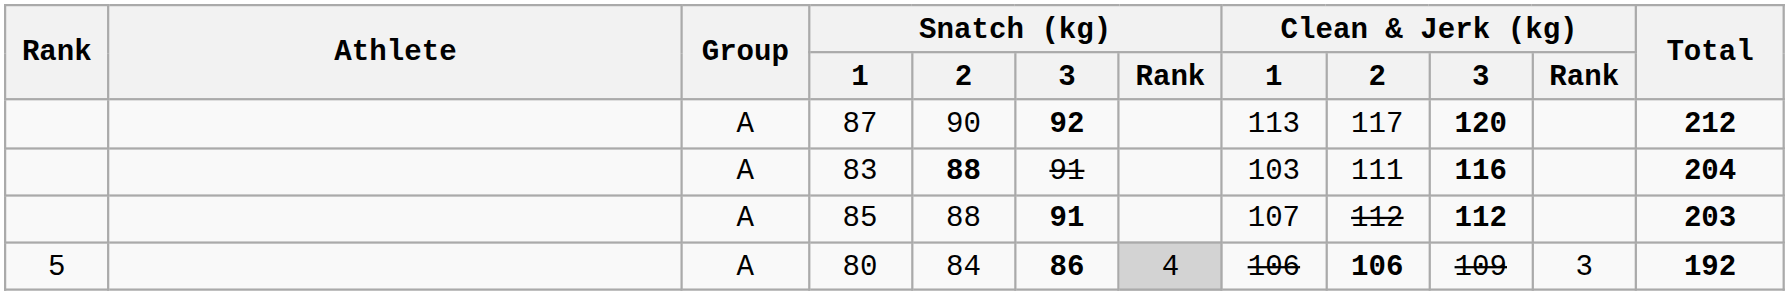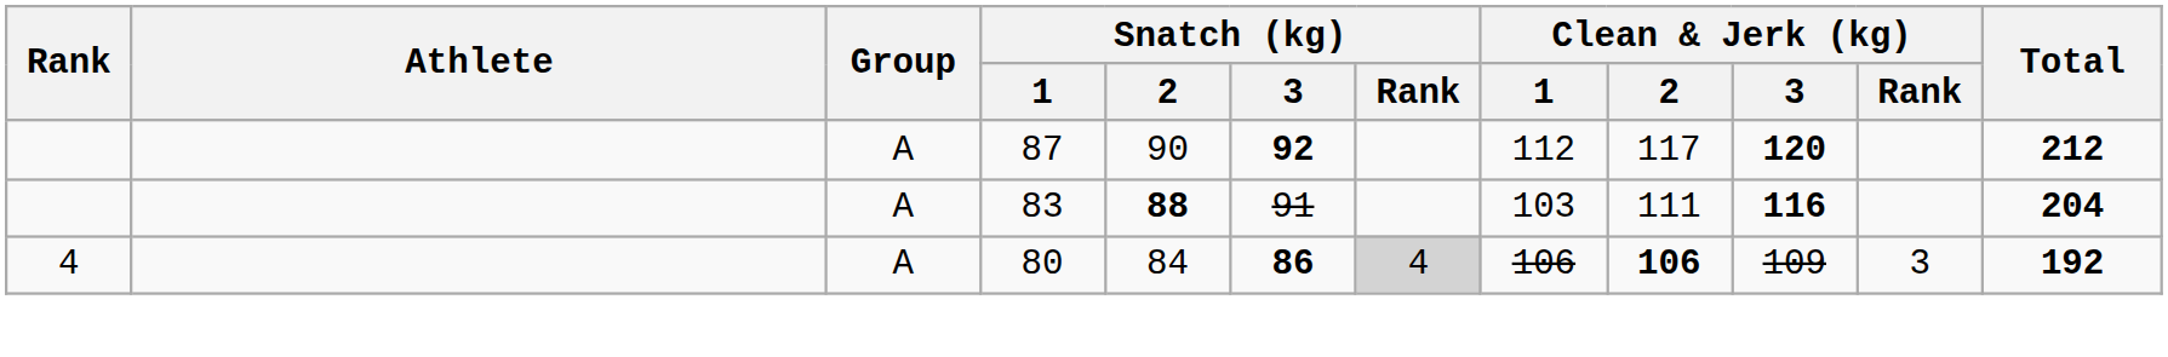87 | Clean & Jerk (kg) / 1: 113 -> 112
- row: A | 85 | 88 | 91 | 107 | 112 | 112 | 203
80 | Rank: 5 -> 4
